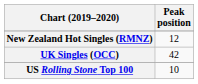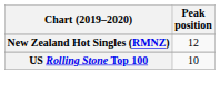- row: UK Singles (OCC) | 42
